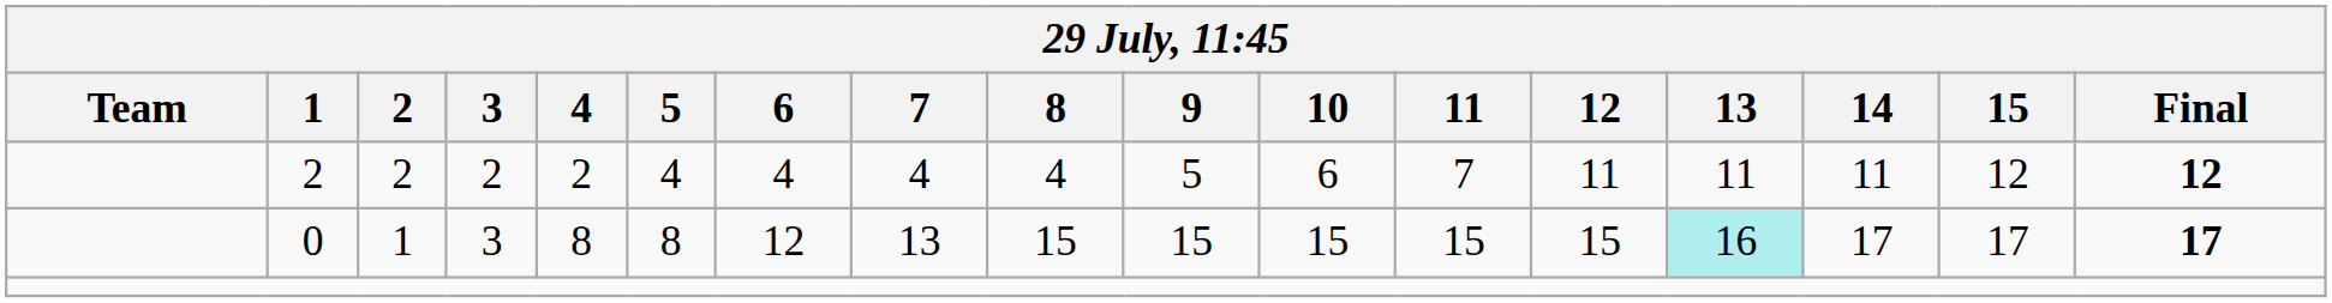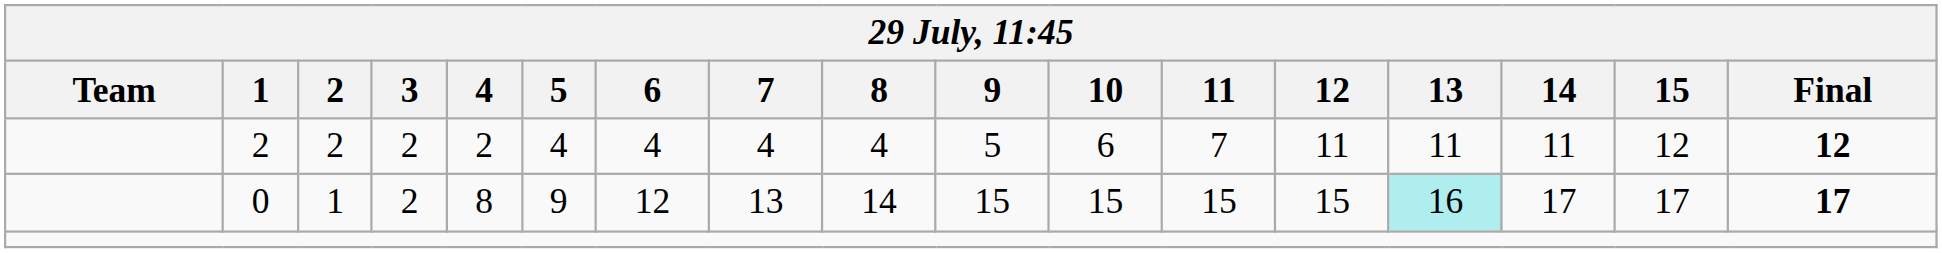0 | 3: 3 -> 2
0 | 5: 8 -> 9
0 | 8: 15 -> 14
